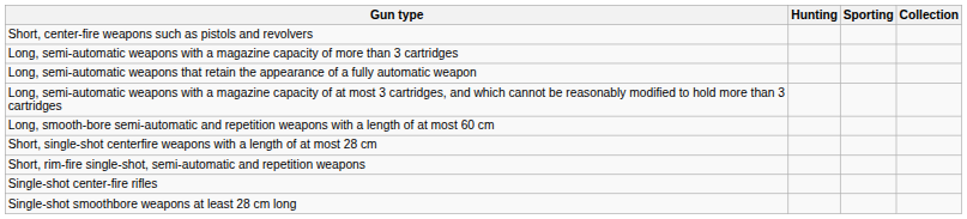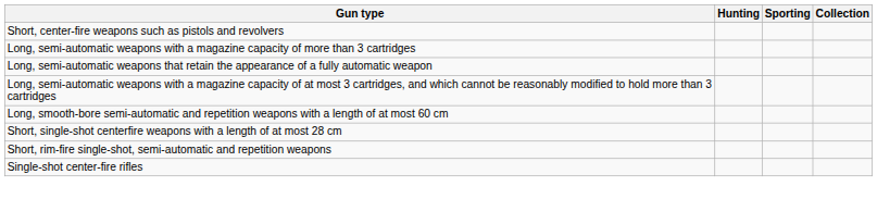- row: Single-shot smoothbore weapons at least 28 cm long
